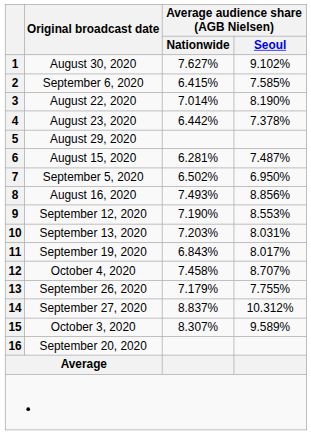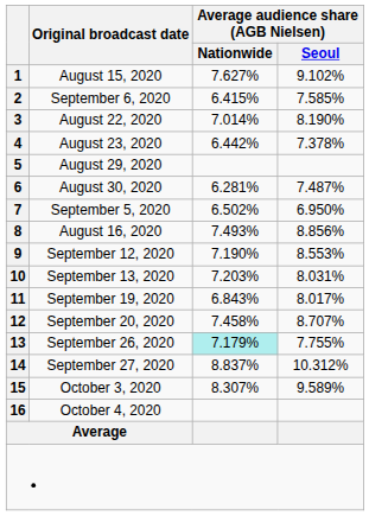1 | Original broadcast date: August 30, 2020 -> August 15, 2020
6 | Original broadcast date: August 15, 2020 -> August 30, 2020
12 | Original broadcast date: October 4, 2020 -> September 20, 2020
13 | Average audience share (AGB Nielsen) / Nationwide: no background -> paleturquoise background
16 | Original broadcast date: September 20, 2020 -> October 4, 2020
